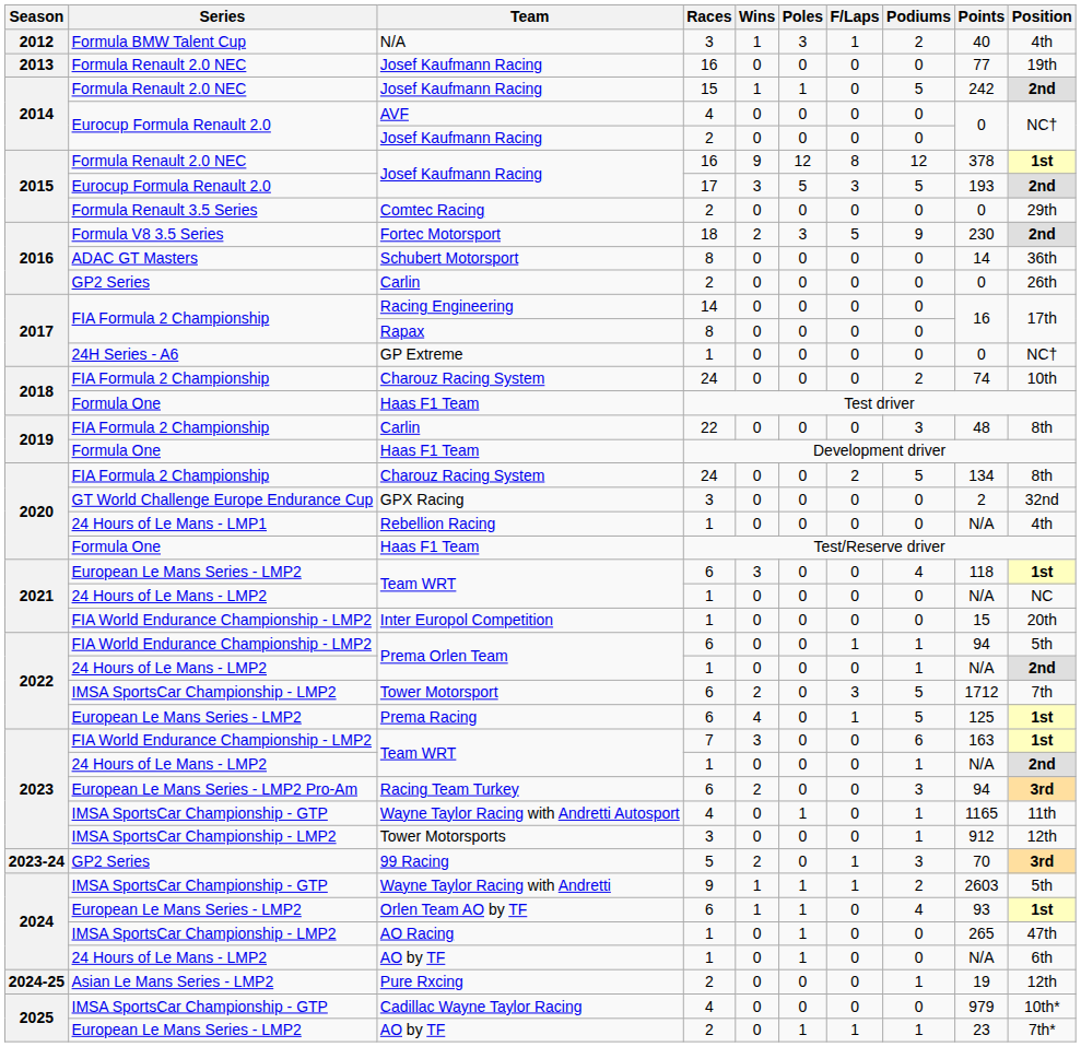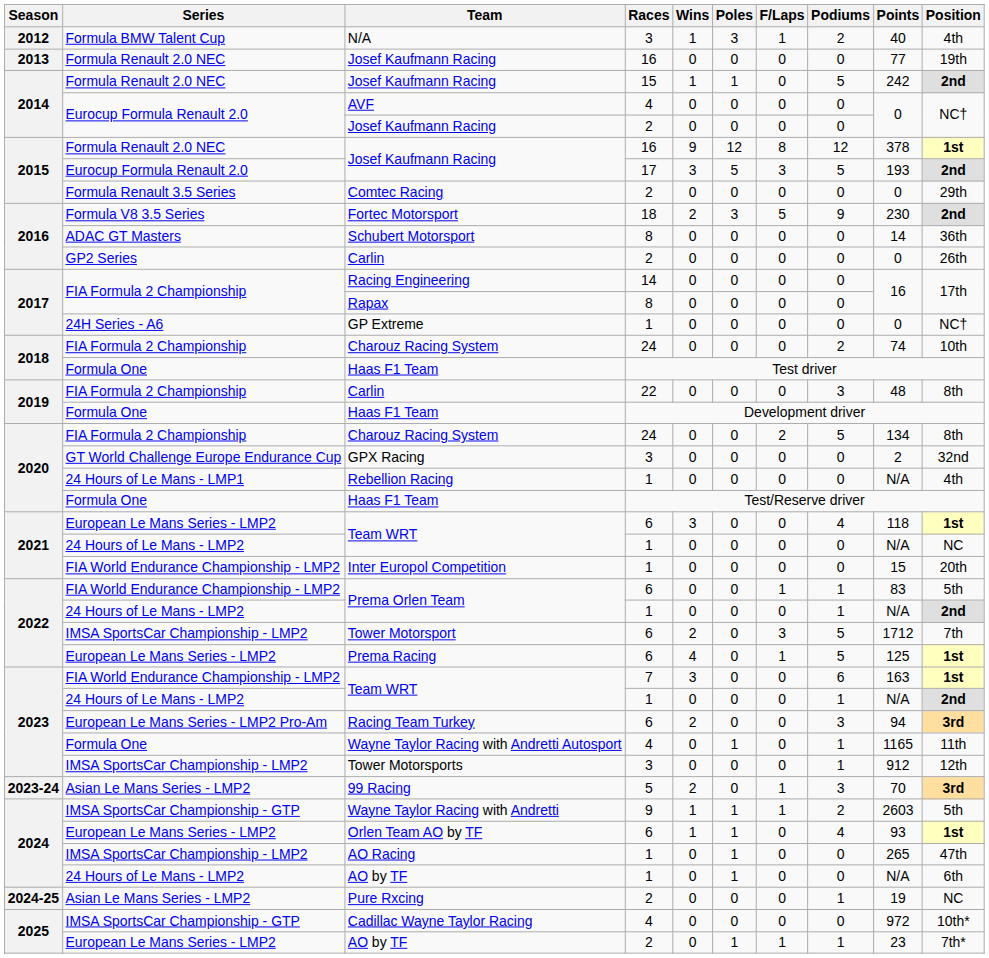Prema Orlen Team / 6 | Points: 94 -> 83
Wayne Taylor Racing with Andretti Autosport | Series: IMSA SportsCar Championship - GTP -> Formula One
99 Racing | Series: GP2 Series -> Asian Le Mans Series - LMP2
Pure Rxcing | Position: 12th -> NC
Cadillac Wayne Taylor Racing | Points: 979 -> 972
